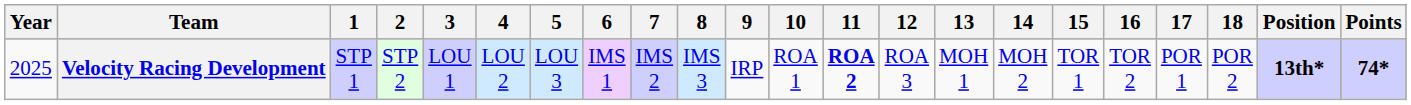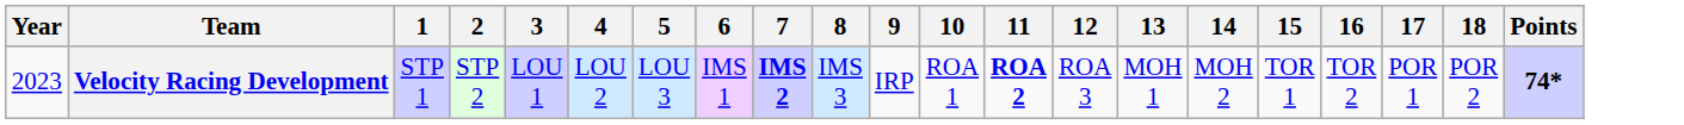- column: Position | 13th*
Velocity Racing Development | Year: 2025 -> 2023
Velocity Racing Development | 7: normal -> bold
